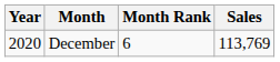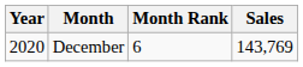December | Sales: 113,769 -> 143,769
